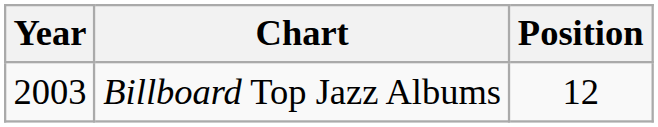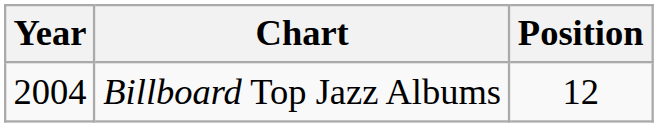Billboard Top Jazz Albums | Year: 2003 -> 2004
